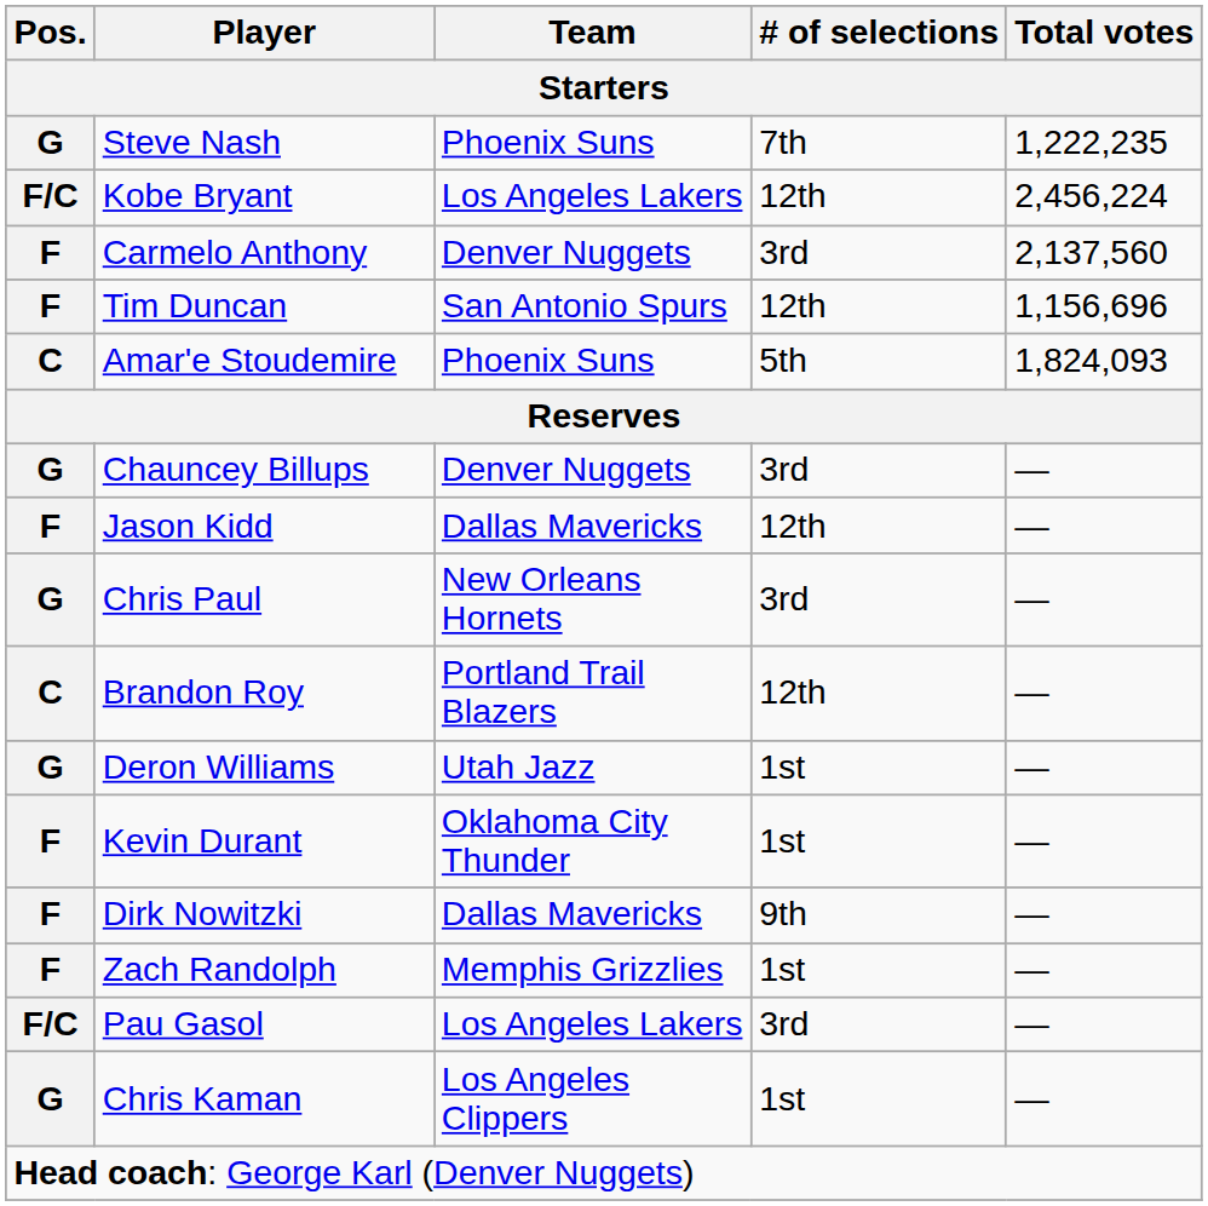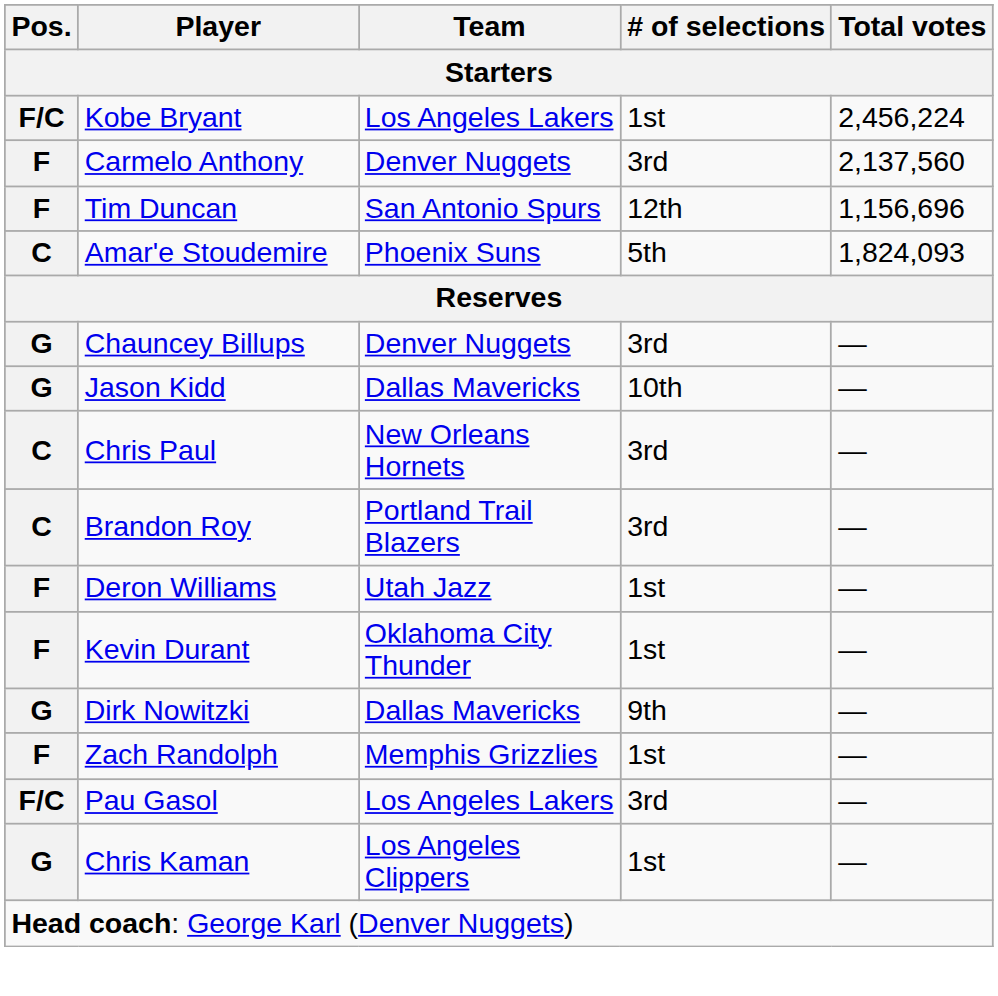- row: G | Steve Nash | Phoenix Suns | 7th | 1,222,235
Kobe Bryant | # of selections: 12th -> 1st
Jason Kidd | Pos.: F -> G
Jason Kidd | # of selections: 12th -> 10th
Chris Paul | Pos.: G -> C
Brandon Roy | # of selections: 12th -> 3rd
Deron Williams | Pos.: G -> F
Dirk Nowitzki | Pos.: F -> G
